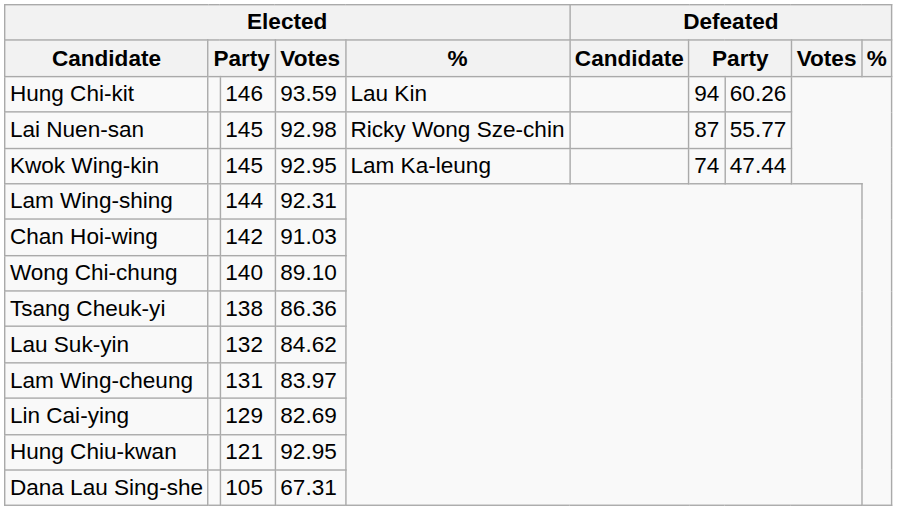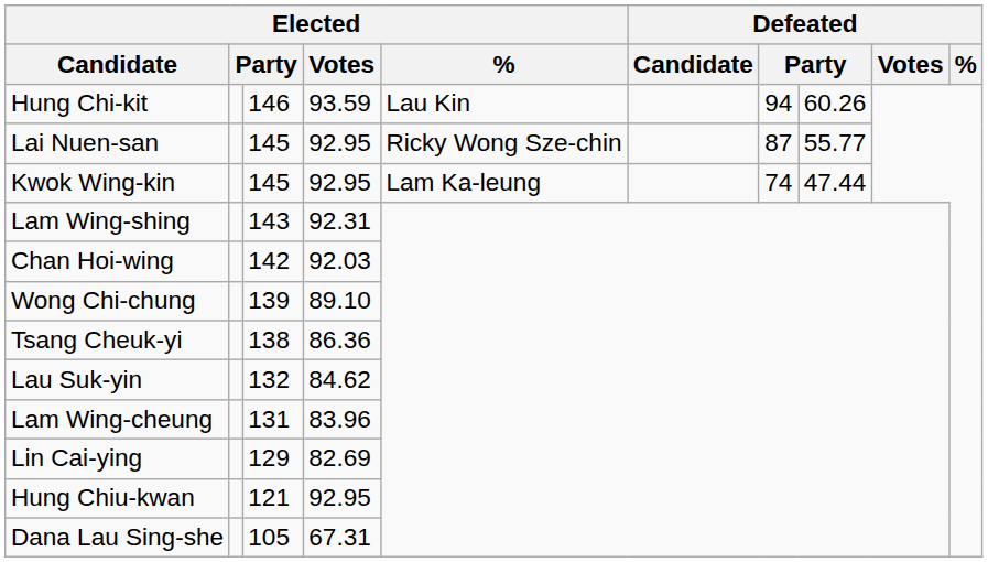Lai Nuen-san | Elected / Votes: 92.98 -> 92.95
Lam Wing-shing | column 3: 144 -> 143
Chan Hoi-wing | Elected / Votes: 91.03 -> 92.03
Wong Chi-chung | column 3: 140 -> 139
Lam Wing-cheung | Elected / Votes: 83.97 -> 83.96
